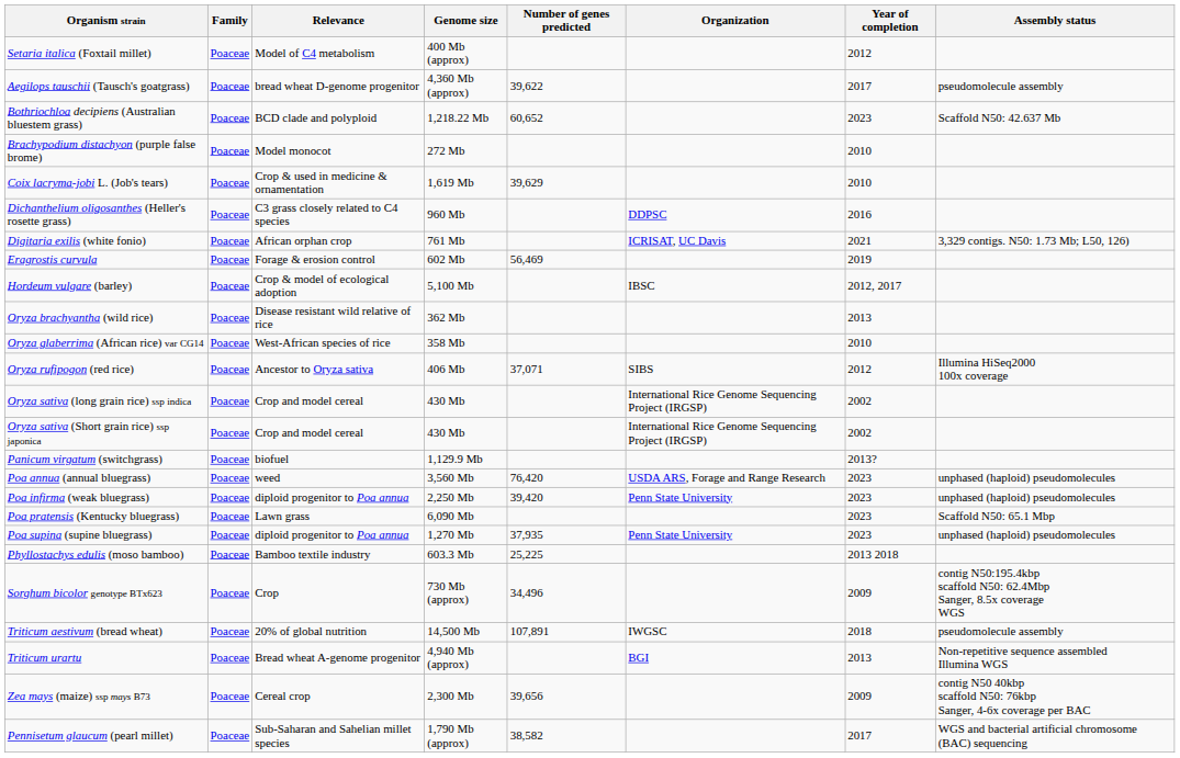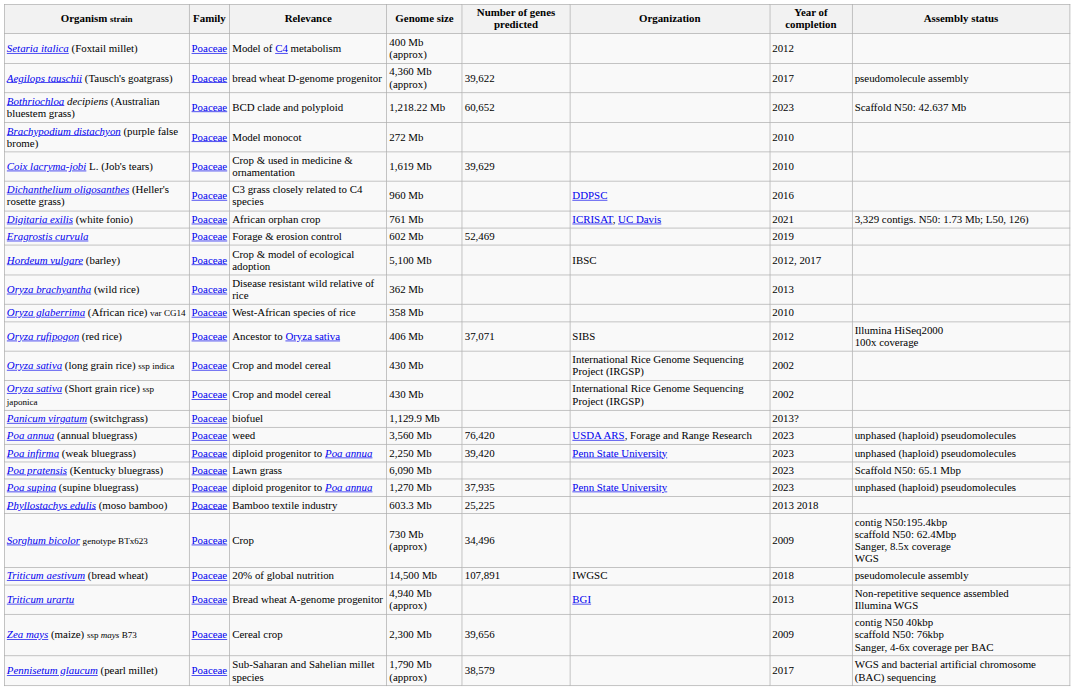Eragrostis curvula | Number of genes predicted: 56,469 -> 52,469
Pennisetum glaucum (pearl millet) | Number of genes predicted: 38,582 -> 38,579
